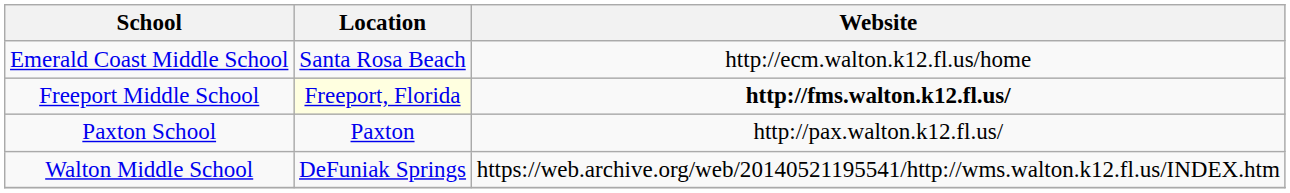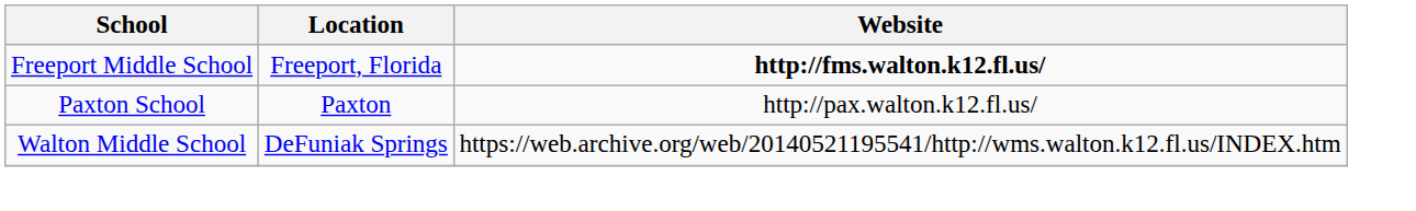- row: Emerald Coast Middle School | Santa Rosa Beach | http://ecm.walton.k12.fl.us/home
Freeport Middle School | Location: lightyellow background -> no background
